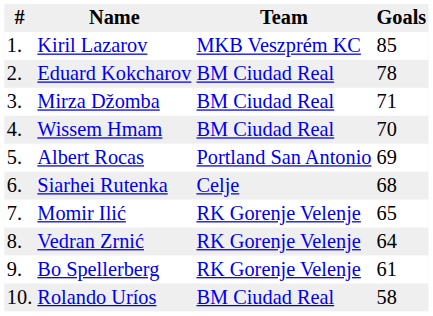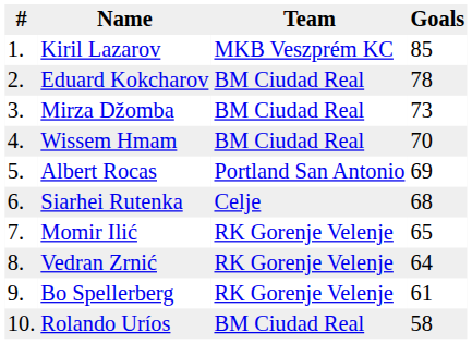Mirza Džomba | Goals: 71 -> 73
